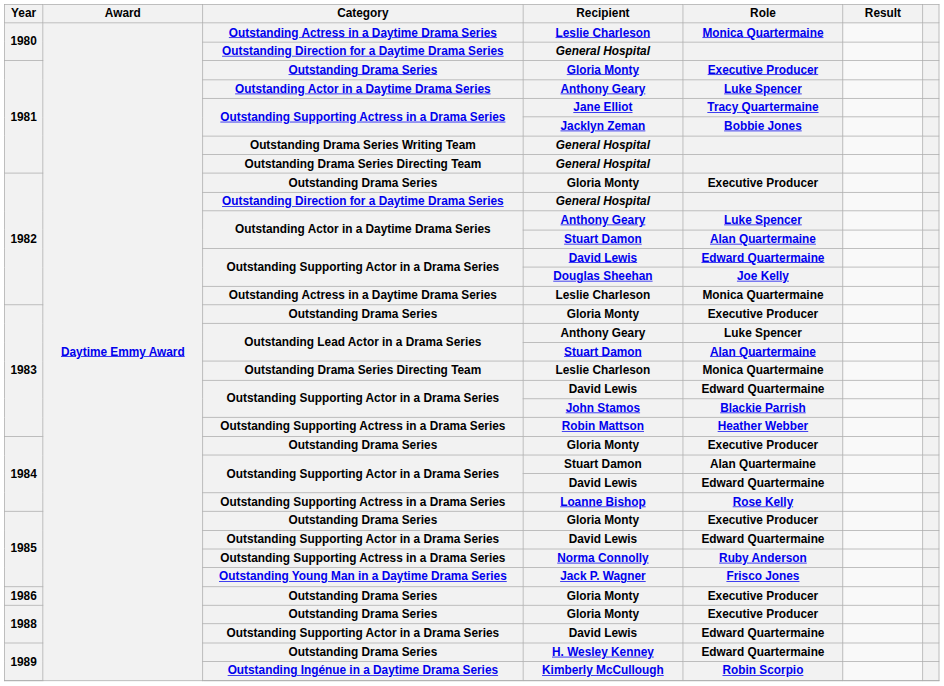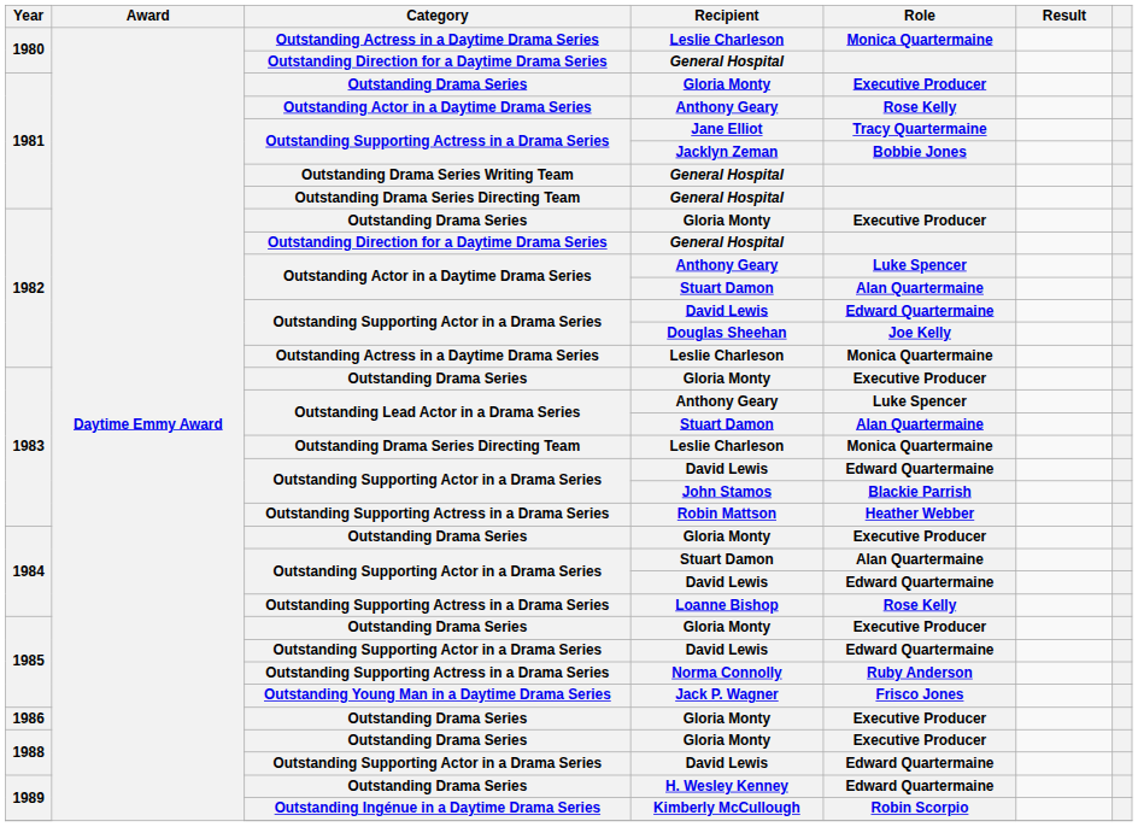1981 / Anthony Geary | Role: Luke Spencer -> Rose Kelly
